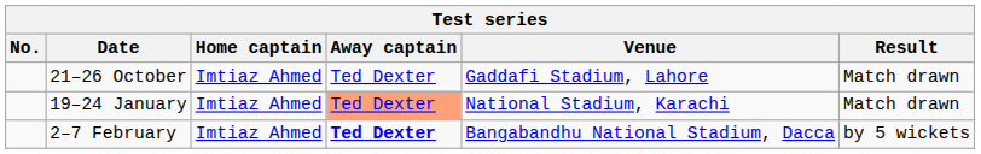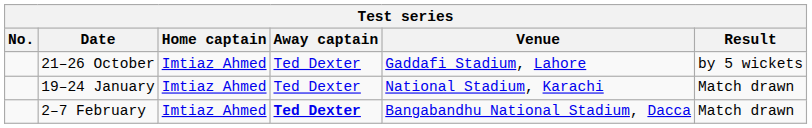21–26 October | Result: Match drawn -> by 5 wickets
19–24 January | Away captain: lightsalmon background -> no background
2–7 February | Result: by 5 wickets -> Match drawn
